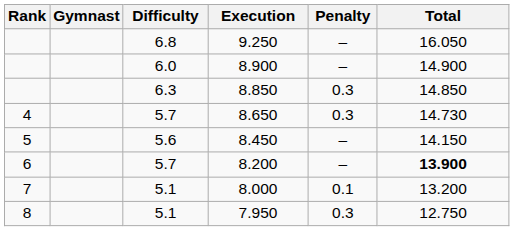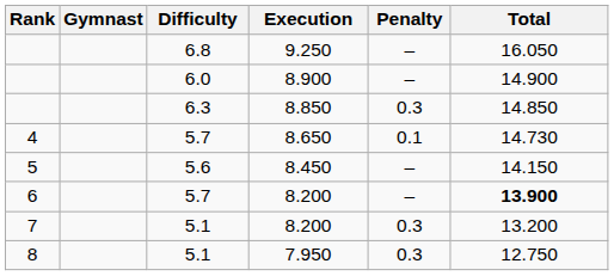4 | Penalty: 0.3 -> 0.1
7 | Execution: 8.000 -> 8.200
7 | Penalty: 0.1 -> 0.3
